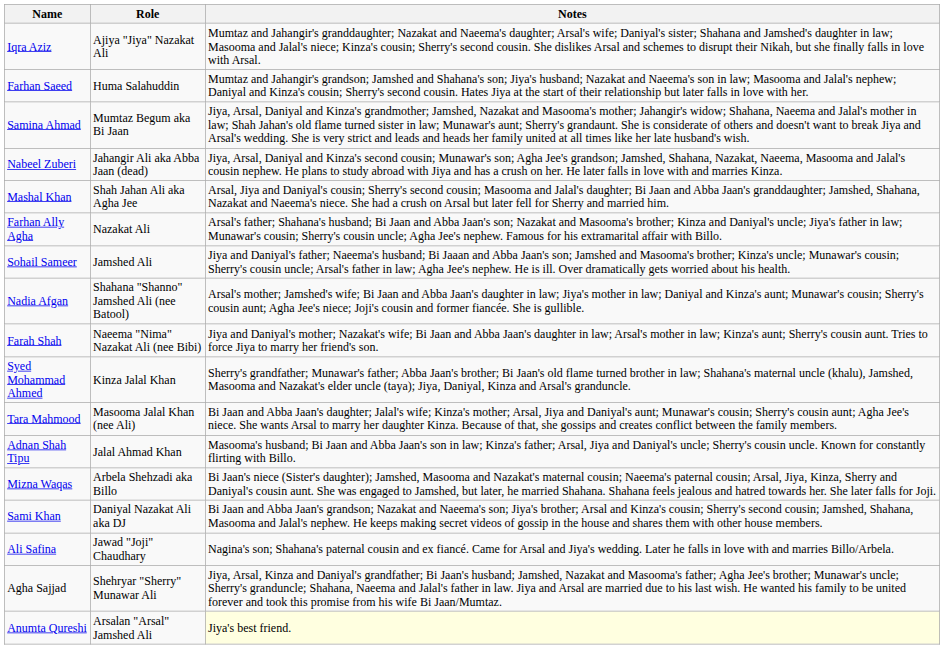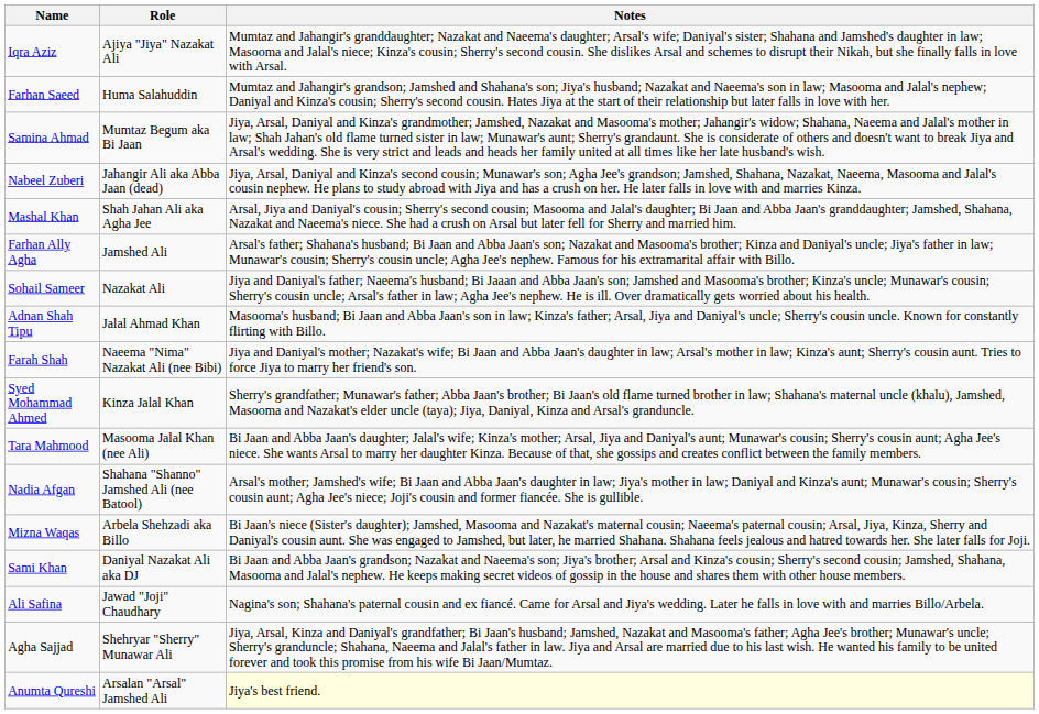Farhan Ally Agha | Role: Nazakat Ali -> Jamshed Ali
Sohail Sameer | Role: Jamshed Ali -> Nazakat Ali
rows swapped: Nadia Afgan <-> Adnan Shah Tipu
